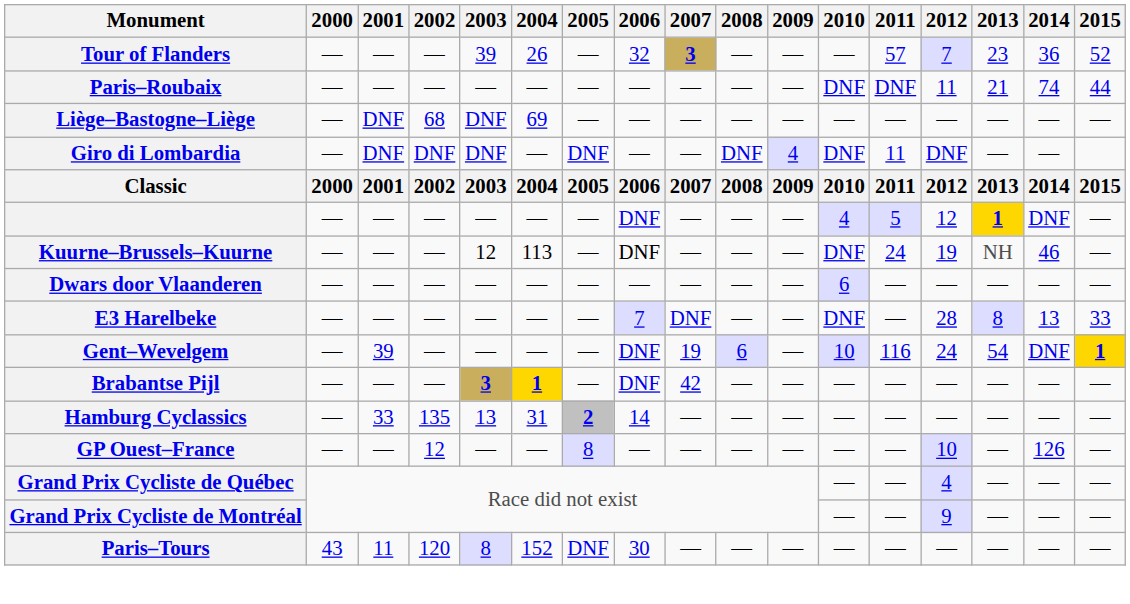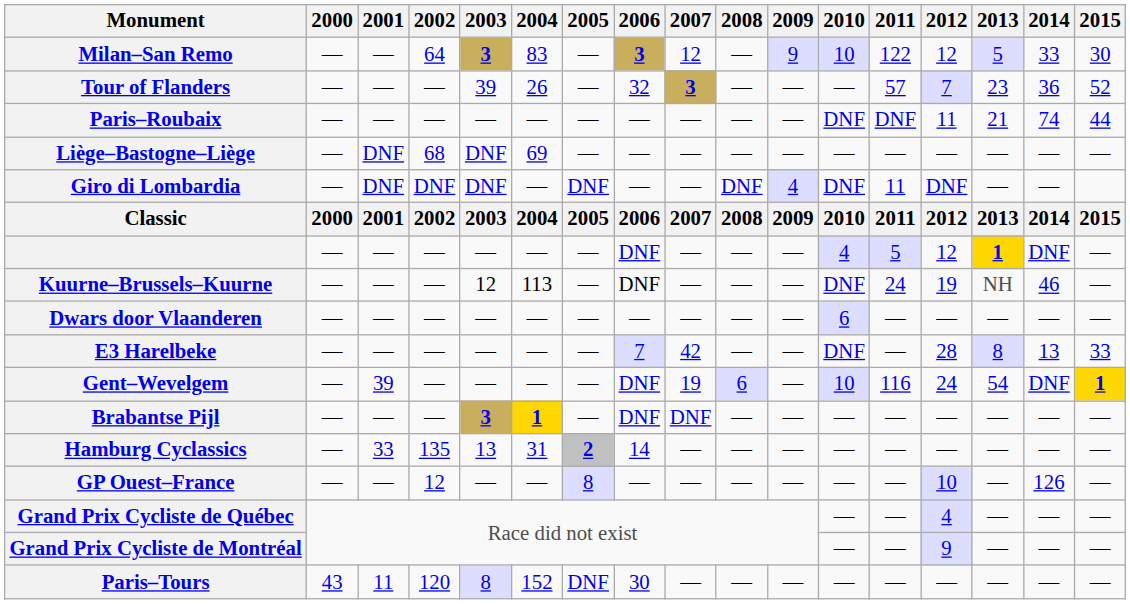+ row: Milan–San Remo | — | — | 64 | 3 | 83 | — | 3 | 12 | — | 9 | 10 | 122 | 12 | 5 | 33 | 30
E3 Harelbeke | 2007: DNF -> 42
Brabantse Pijl | 2007: 42 -> DNF
